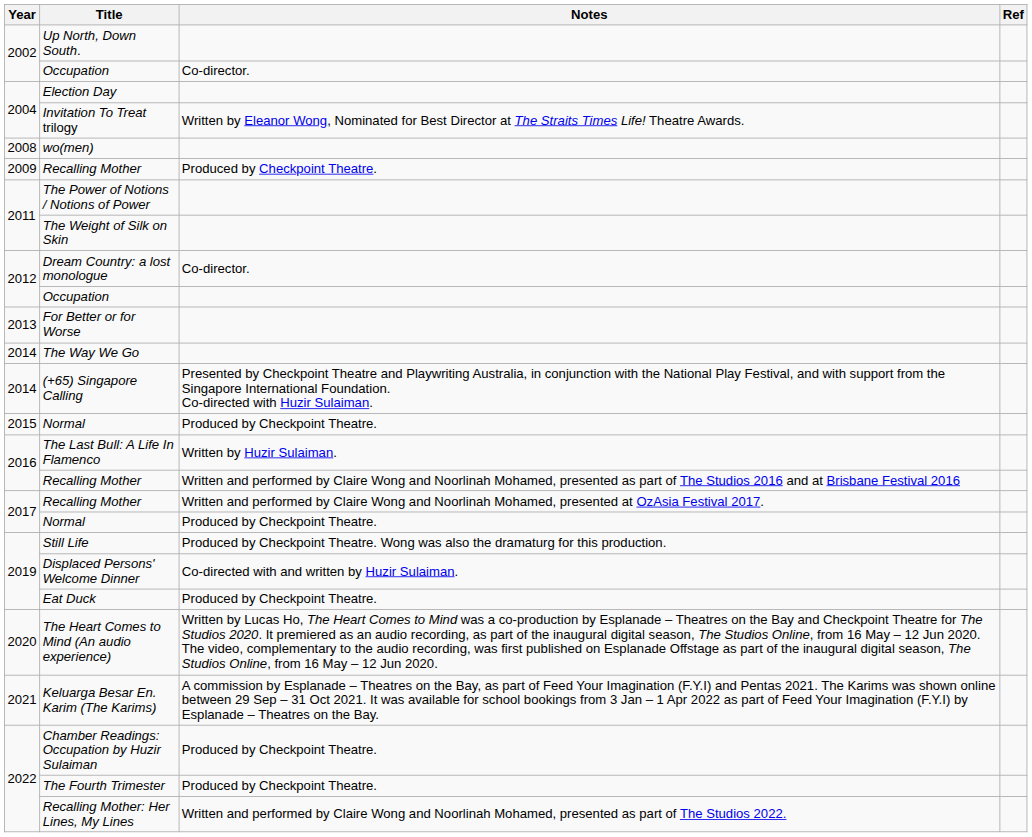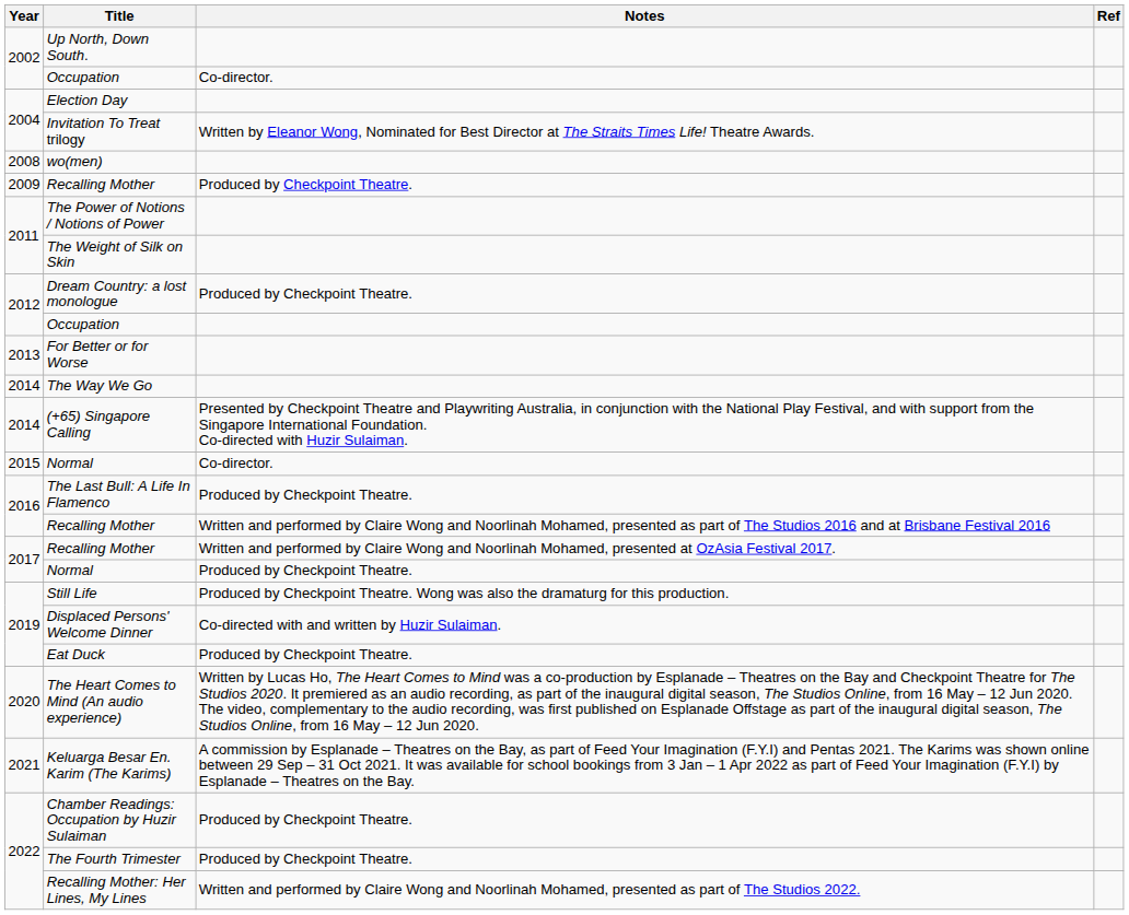Dream Country: a lost monologue | Notes: Co-director. -> Produced by Checkpoint Theatre.
2015 / Normal | Notes: Produced by Checkpoint Theatre. -> Co-director.
The Last Bull: A Life In Flamenco | Notes: Written by Huzir Sulaiman. -> Produced by Checkpoint Theatre.
